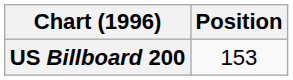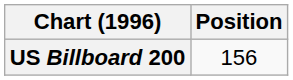US Billboard 200 | Position: 153 -> 156
